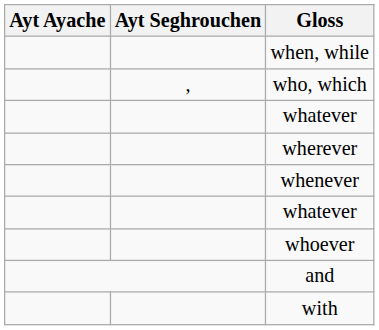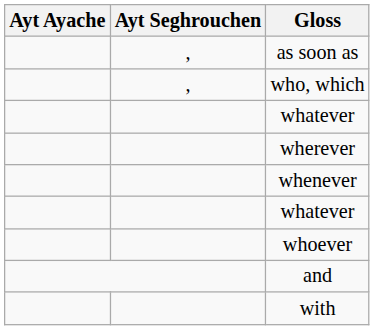- row: when, while
+ row: , | as soon as
